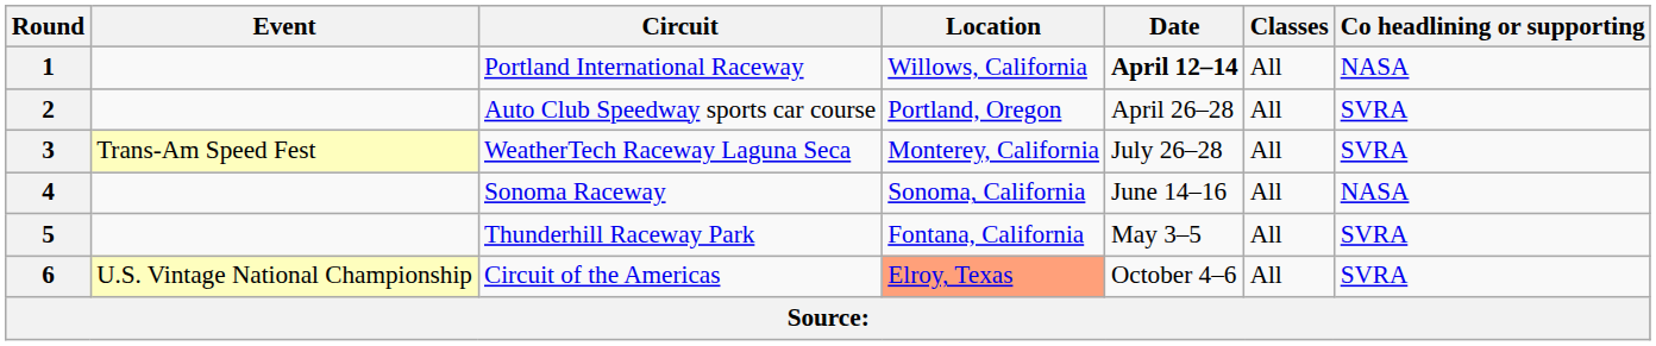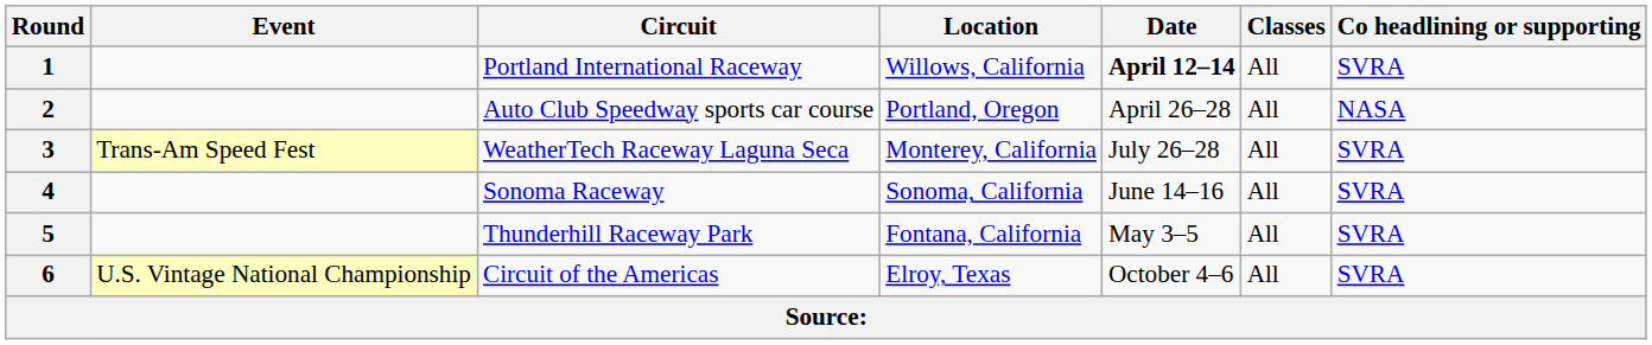1 | Co headlining or supporting: NASA -> SVRA
2 | Co headlining or supporting: SVRA -> NASA
4 | Co headlining or supporting: NASA -> SVRA
6 | Location: lightsalmon background -> no background
